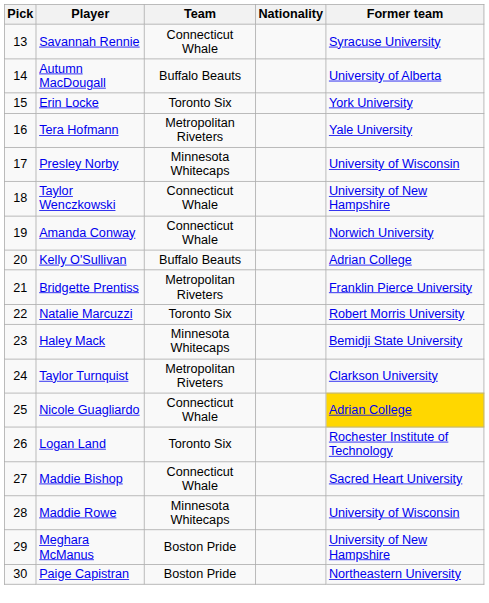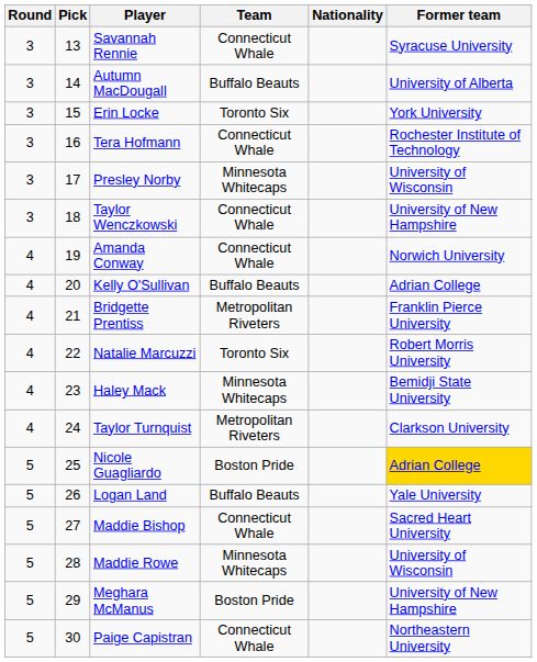+ column: Round | 3 | 3 | 3 | 3 | 3 | 3 | 4 | 4 | 4 | 4 | 4 | 4 | 5 | 5 | 5 | 5 | 5 | 5
Tera Hofmann | Team: Metropolitan Riveters -> Connecticut Whale
Tera Hofmann | Former team: Yale University -> Rochester Institute of Technology
Nicole Guagliardo | Team: Connecticut Whale -> Boston Pride
Logan Land | Team: Toronto Six -> Buffalo Beauts
Logan Land | Former team: Rochester Institute of Technology -> Yale University
Paige Capistran | Team: Boston Pride -> Connecticut Whale
